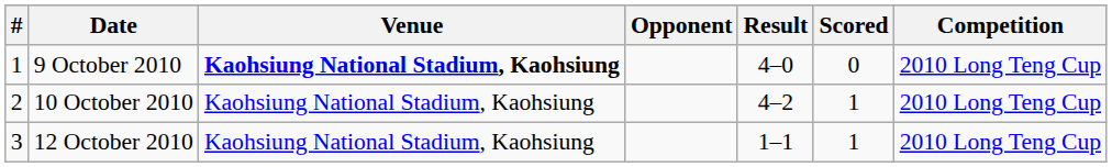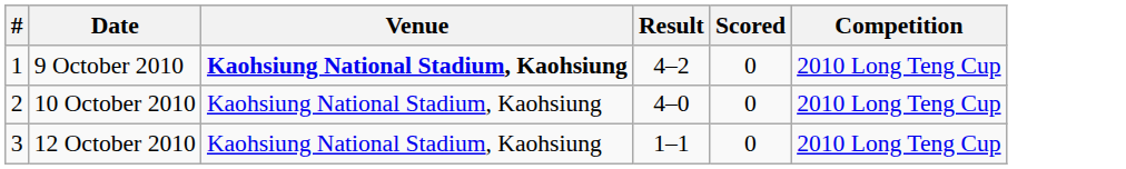- column: Opponent
9 October 2010 | Result: 4–0 -> 4–2
10 October 2010 | Result: 4–2 -> 4–0
10 October 2010 | Scored: 1 -> 0
12 October 2010 | Scored: 1 -> 0
